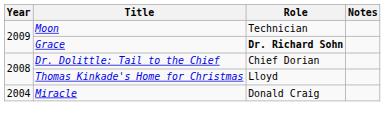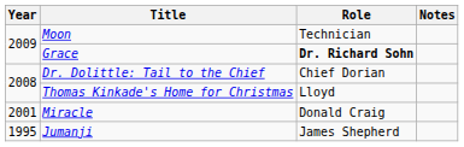Miracle | Year: 2004 -> 2001
+ row: 1995 | Jumanji | James Shepherd
